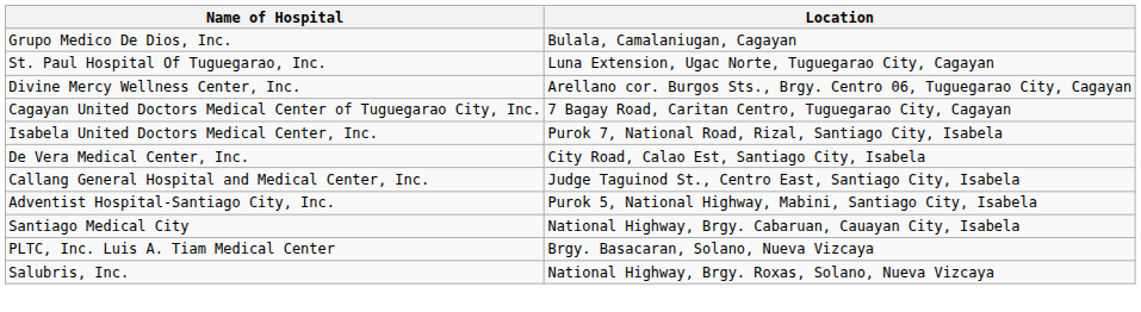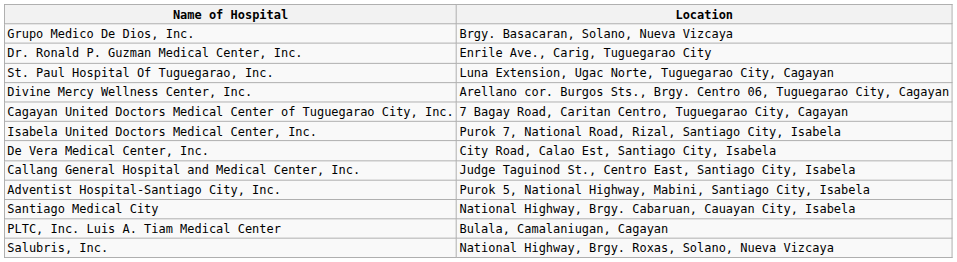Grupo Medico De Dios, Inc. | Location: Bulala, Camalaniugan, Cagayan -> Brgy. Basacaran, Solano, Nueva Vizcaya
+ row: Dr. Ronald P. Guzman Medical Center, Inc. | Enrile Ave., Carig, Tuguegarao City
PLTC, Inc. Luis A. Tiam Medical Center | Location: Brgy. Basacaran, Solano, Nueva Vizcaya -> Bulala, Camalaniugan, Cagayan
